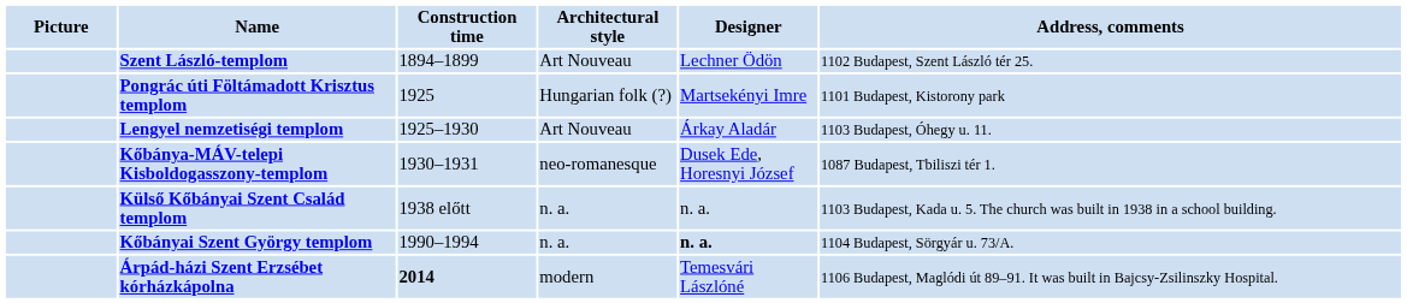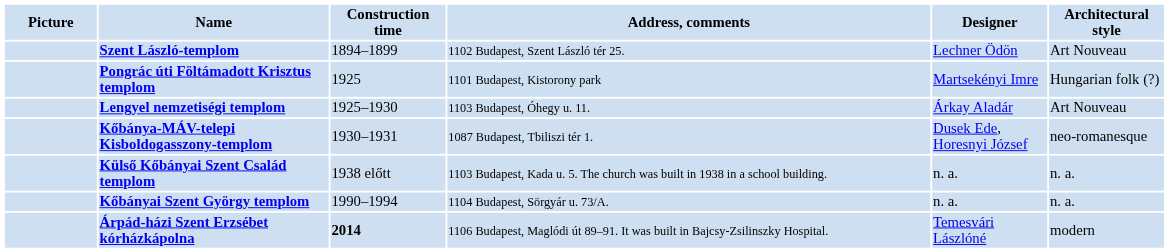columns swapped: Architectural style <-> Address, comments
Kőbányai Szent György templom | Designer: bold -> normal
